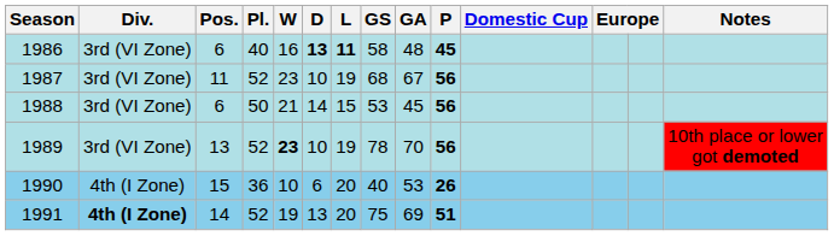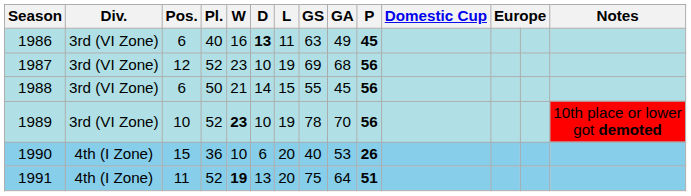1986 | L: bold -> normal
1986 | GS: 58 -> 63
1986 | GA: 48 -> 49
1987 | Pos.: 11 -> 12
1987 | GS: 68 -> 69
1987 | GA: 67 -> 68
1988 | GS: 53 -> 55
1989 | Pos.: 13 -> 10
1991 | Div.: bold -> normal
1991 | Pos.: 14 -> 11
1991 | W: normal -> bold
1991 | GA: 69 -> 64
